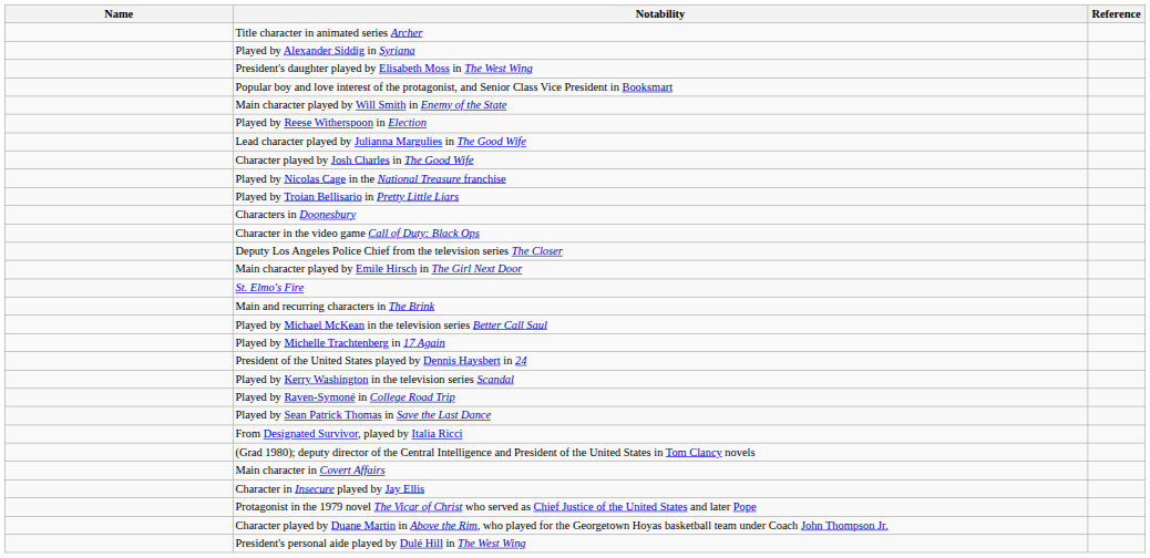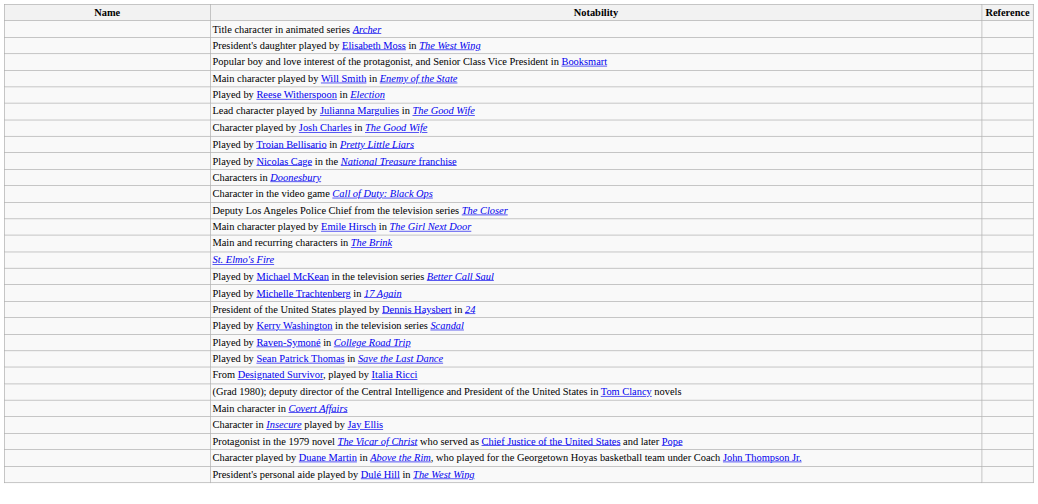- row: Played by Alexander Siddig in Syriana
rows swapped: Played by Nicolas Cage in the National Treasure franchise <-> Played by Troian Bellisario in Pretty Little Liars
rows swapped: Main and recurring characters in The Brink <-> St. Elmo's Fire
